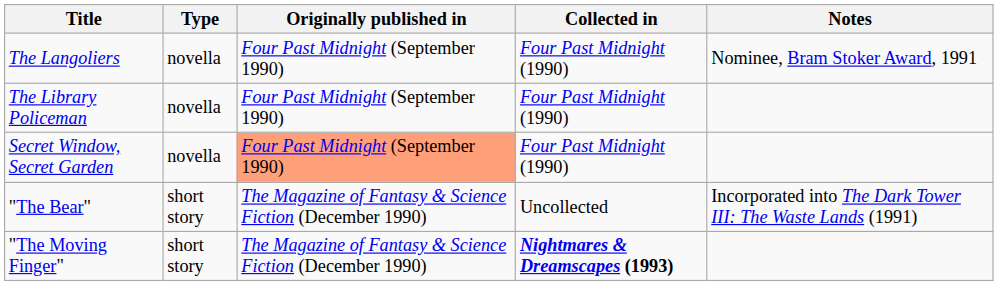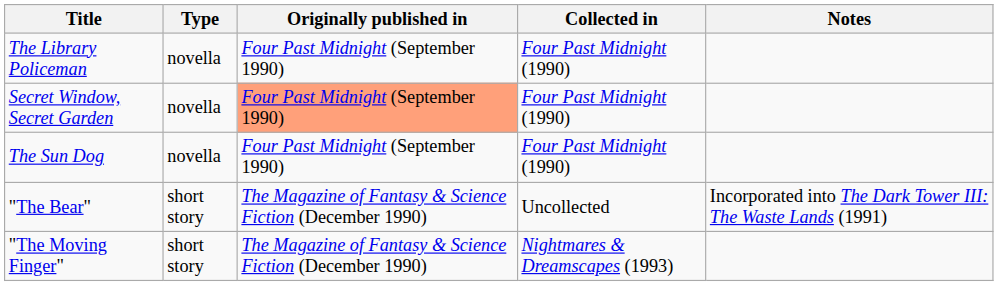- row: The Langoliers | novella | Four Past Midnight (September 1990) | Four Past Midnight (1990) | Nominee, Bram Stoker Award, 1991
+ row: The Sun Dog | novella | Four Past Midnight (September 1990) | Four Past Midnight (1990)
"The Moving Finger" | Collected in: bold -> normal
